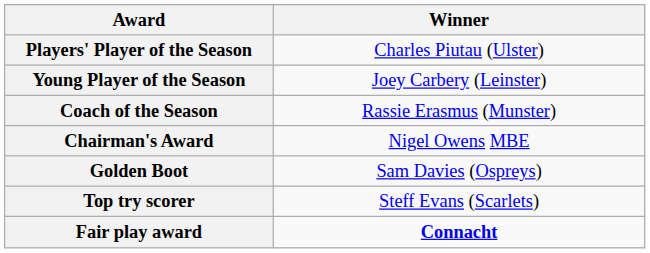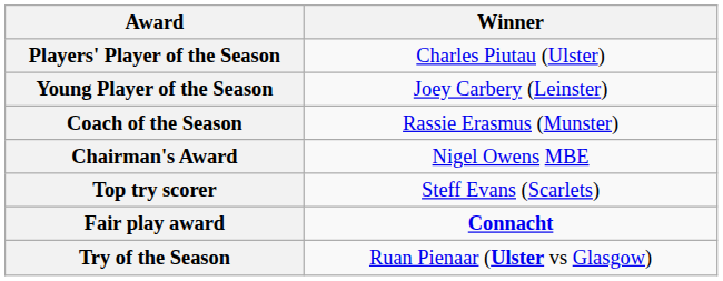- row: Golden Boot | Sam Davies (Ospreys)
+ row: Try of the Season | Ruan Pienaar (Ulster vs Glasgow)
